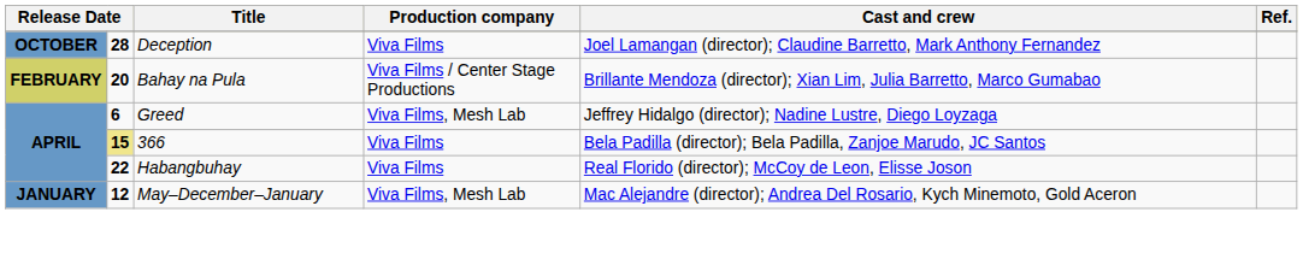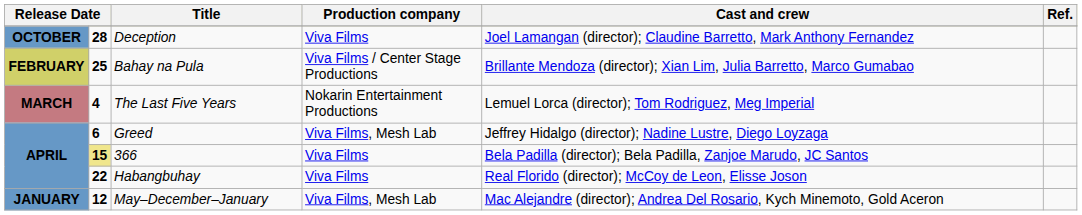Bahay na Pula | column 2: 20 -> 25
+ row: MARCH | 4 | The Last Five Years | Nokarin Entertainment Productions | Lemuel Lorca (director); Tom Rodriguez, Meg Imperial
